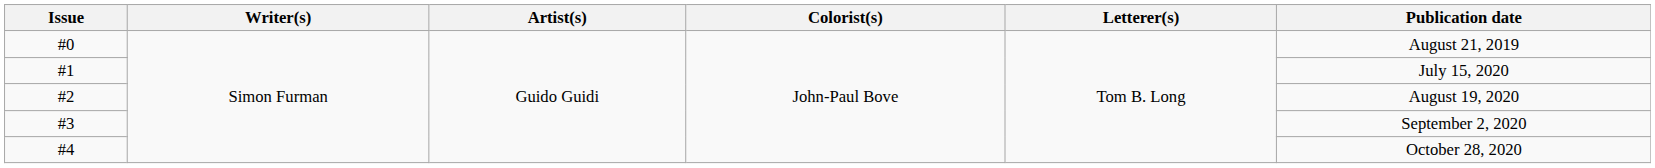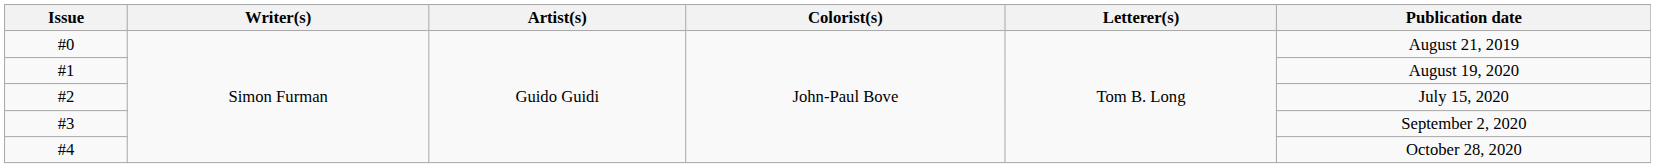#1 | Publication date: July 15, 2020 -> August 19, 2020
#2 | Publication date: August 19, 2020 -> July 15, 2020
